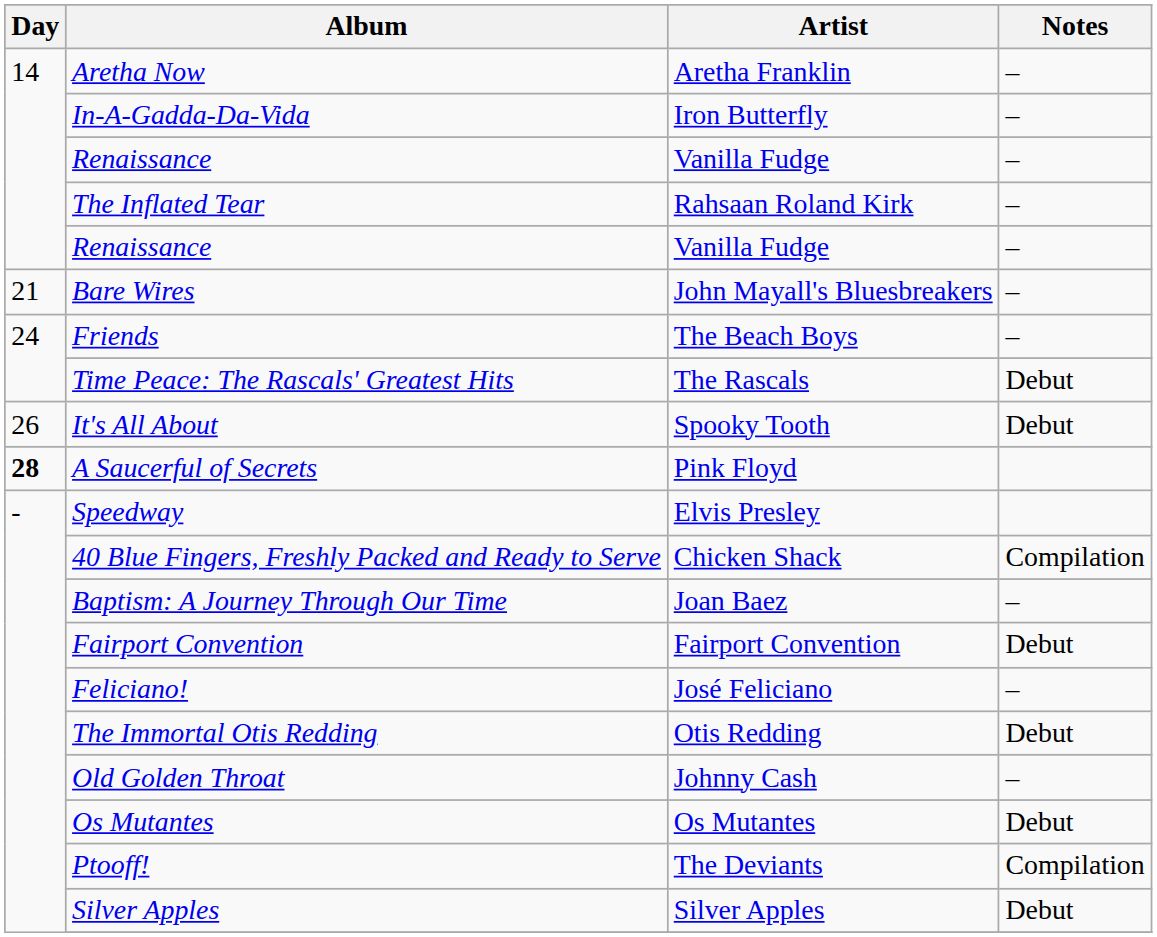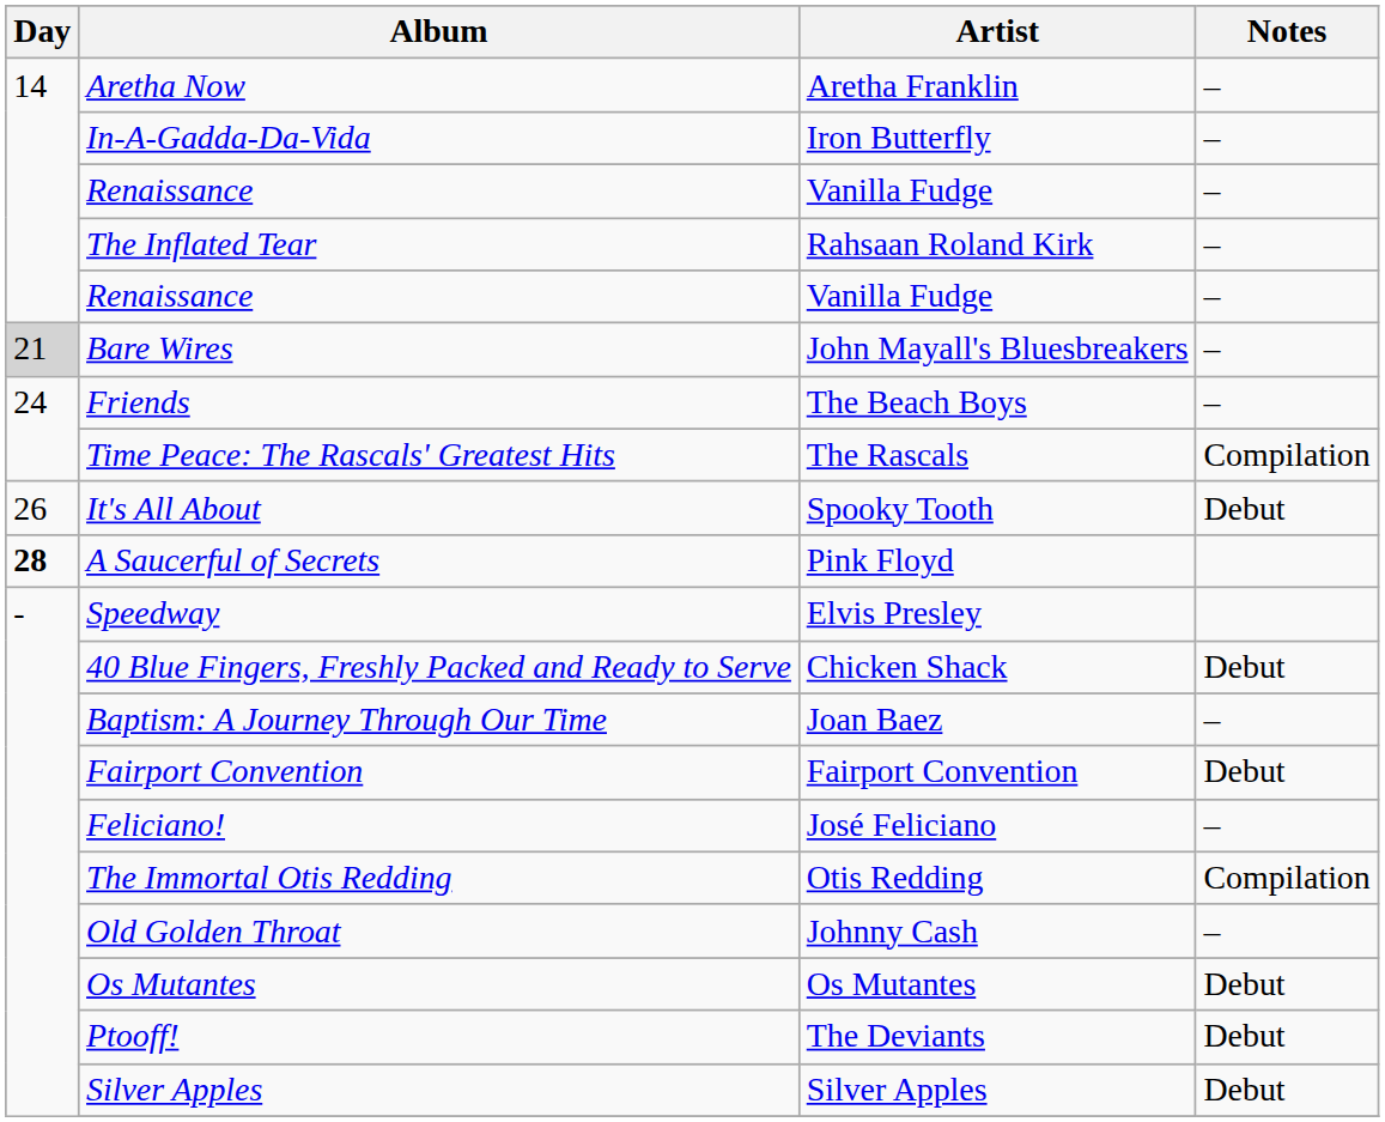Bare Wires | Day: no background -> lightgrey background
Time Peace: The Rascals' Greatest Hits | Notes: Debut -> Compilation
40 Blue Fingers, Freshly Packed and Ready to Serve | Notes: Compilation -> Debut
The Immortal Otis Redding | Notes: Debut -> Compilation
Ptooff! | Notes: Compilation -> Debut
